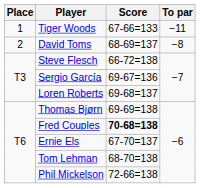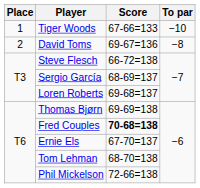Tiger Woods | To par: −11 -> −10
David Toms | Score: 68-69=137 -> 69-67=136
Sergio García | Score: 69-67=136 -> 68-69=137
